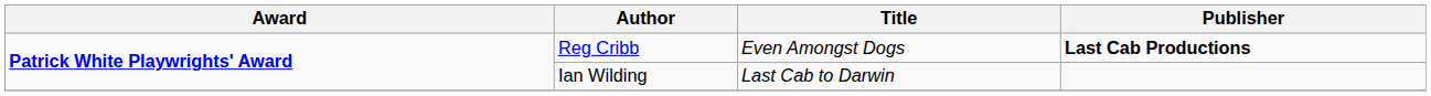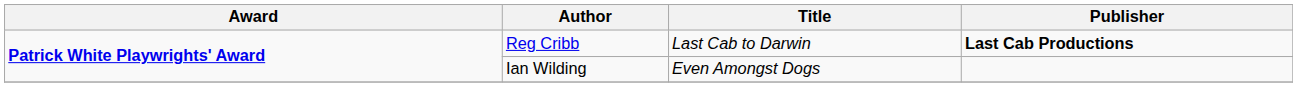Reg Cribb | Title: Even Amongst Dogs -> Last Cab to Darwin
Ian Wilding | Title: Last Cab to Darwin -> Even Amongst Dogs
